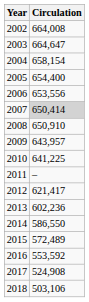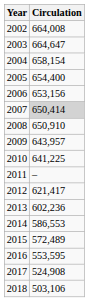2006 | Circulation: 653,556 -> 653,156
2014 | Circulation: 586,550 -> 586,553
2016 | Circulation: 553,592 -> 553,595
